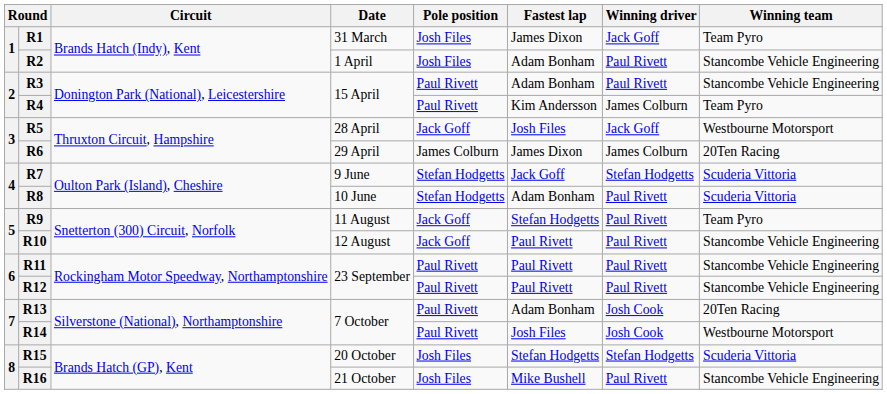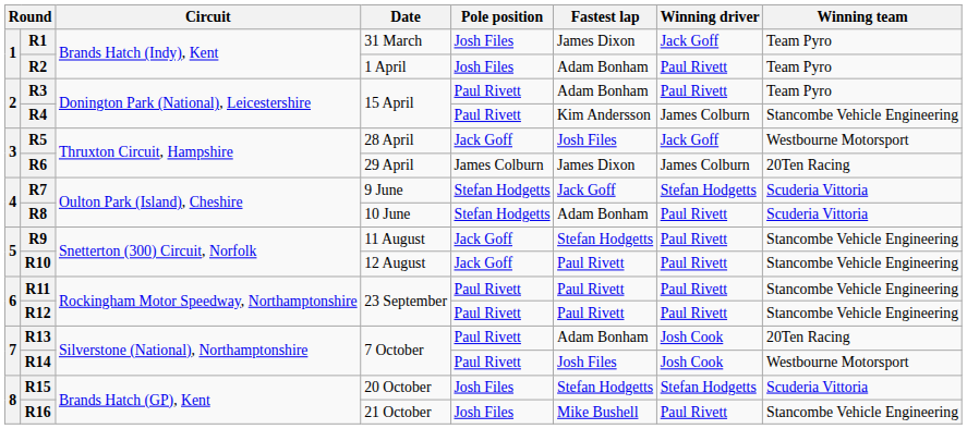R2 | Winning team: Stancombe Vehicle Engineering -> Team Pyro
R3 | Winning team: Stancombe Vehicle Engineering -> Team Pyro
R4 | Winning team: Team Pyro -> Stancombe Vehicle Engineering
R9 | Winning team: Team Pyro -> Stancombe Vehicle Engineering
